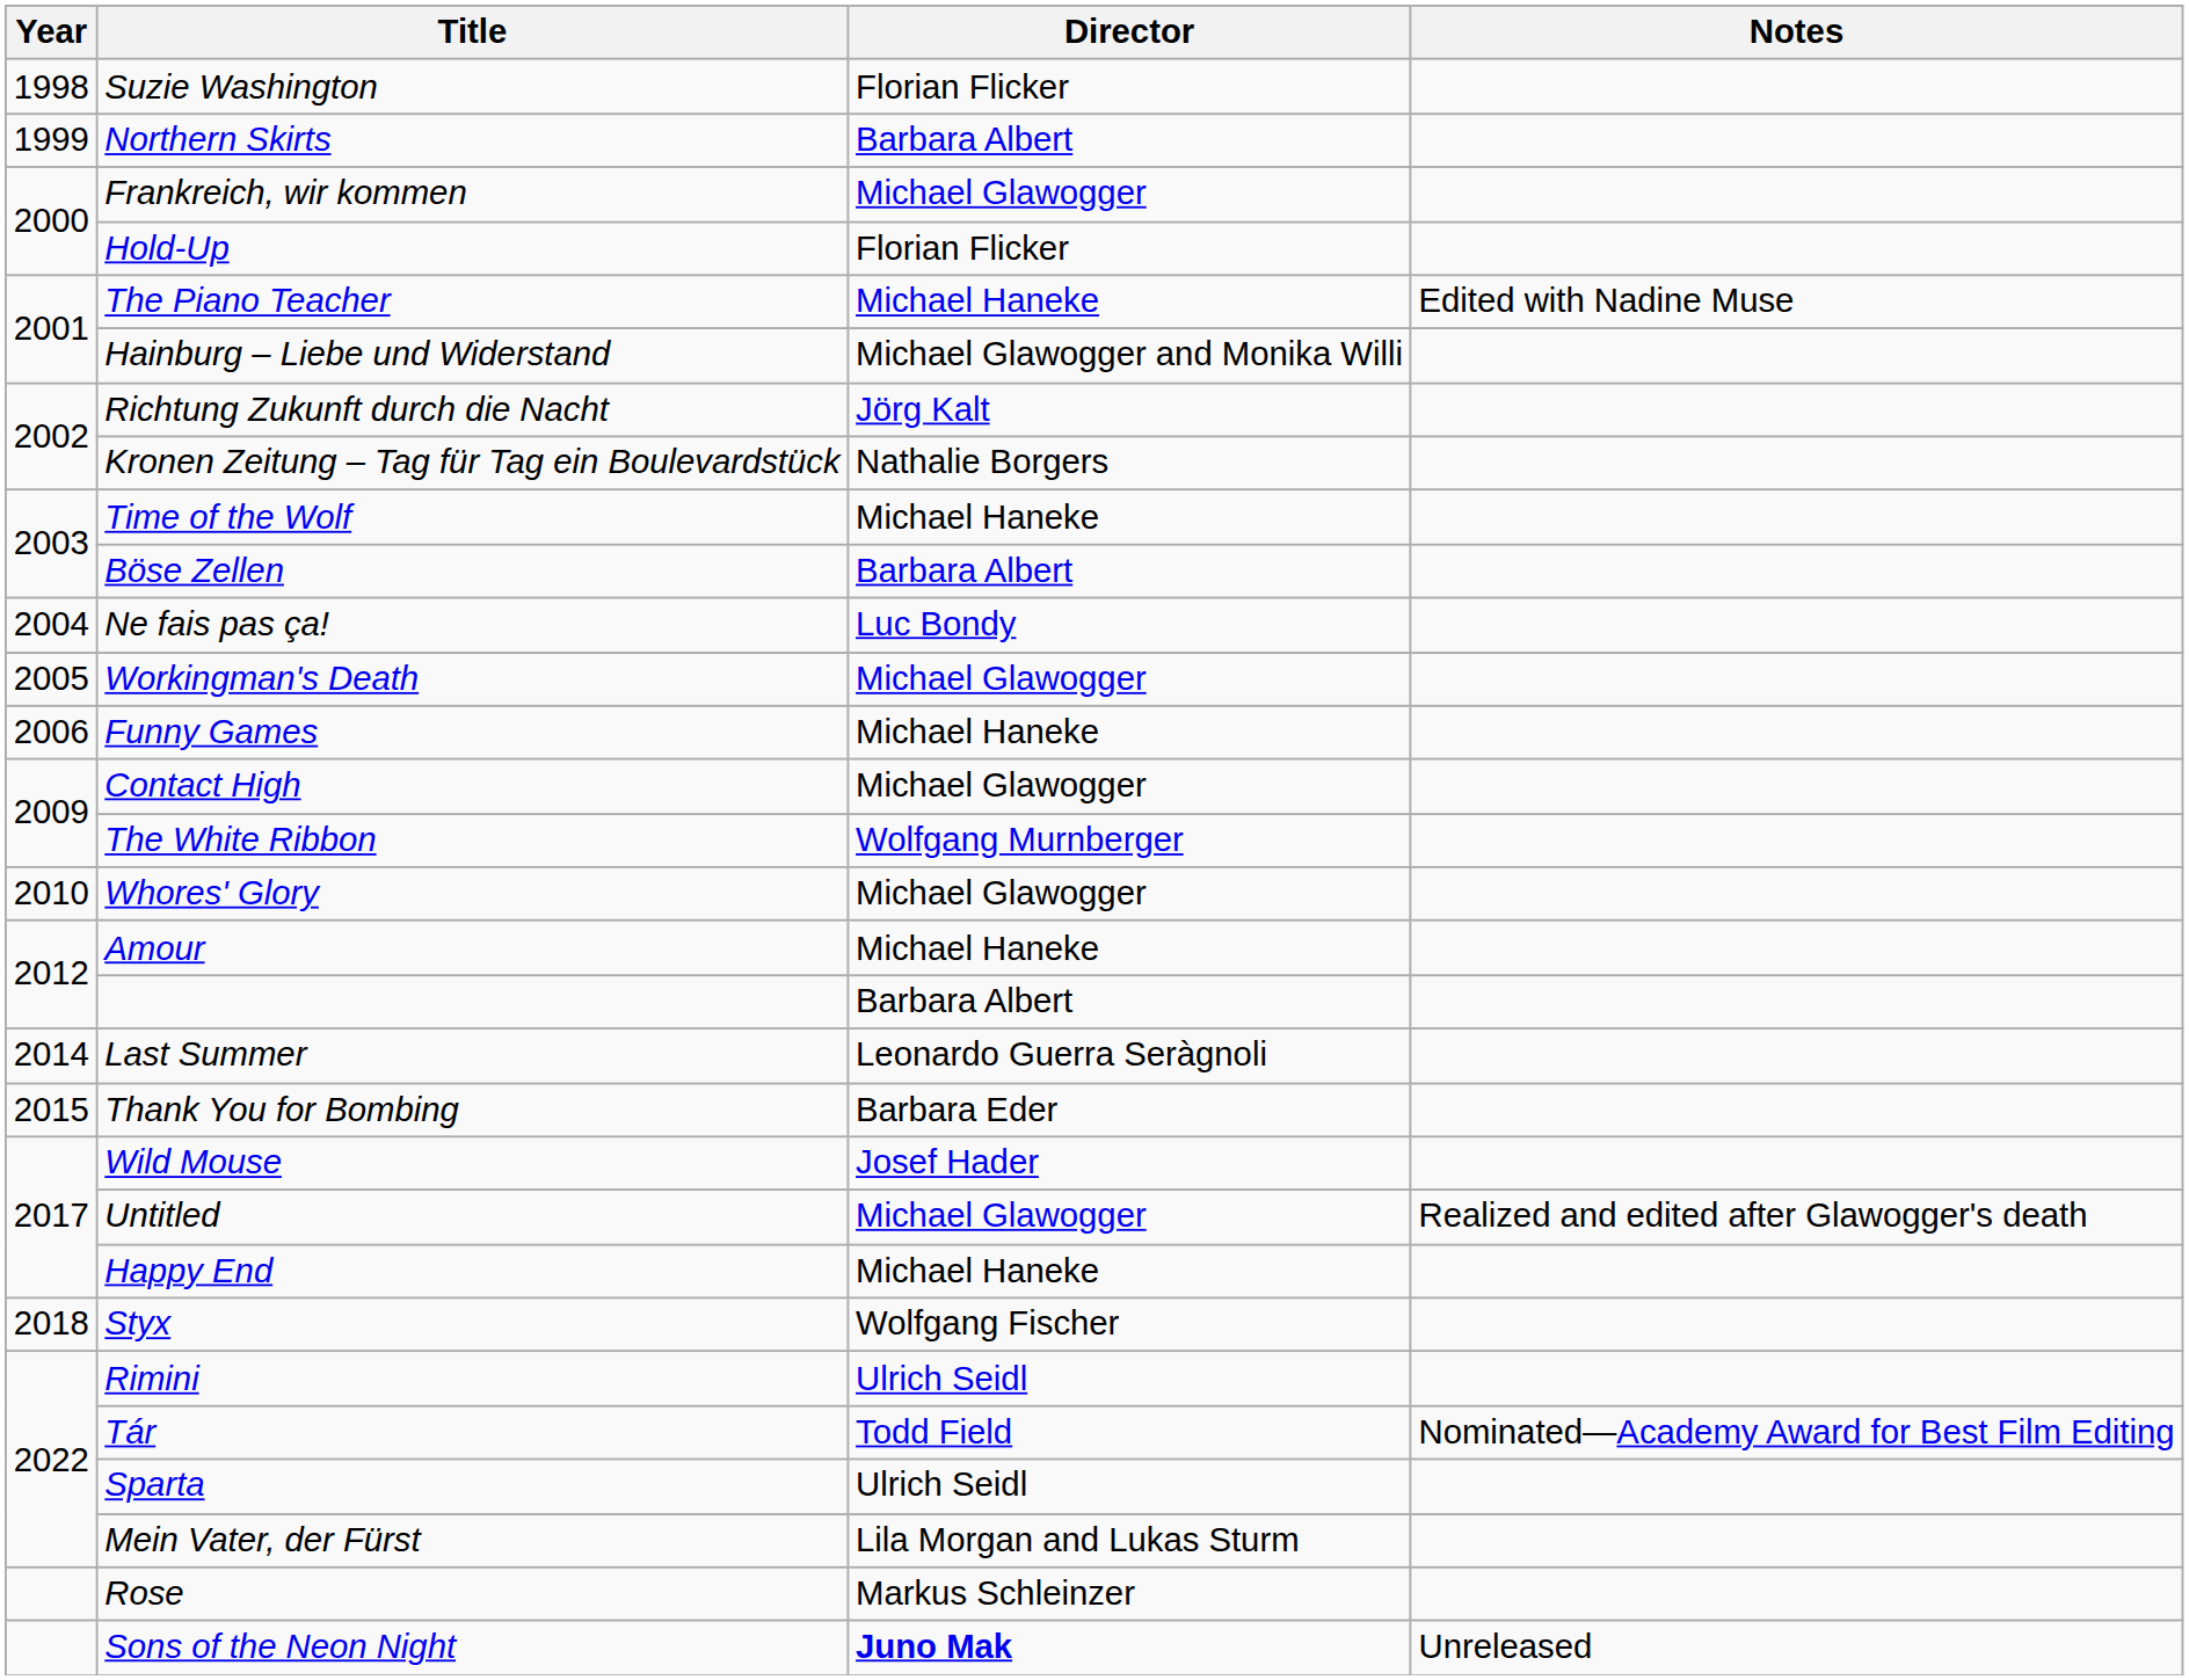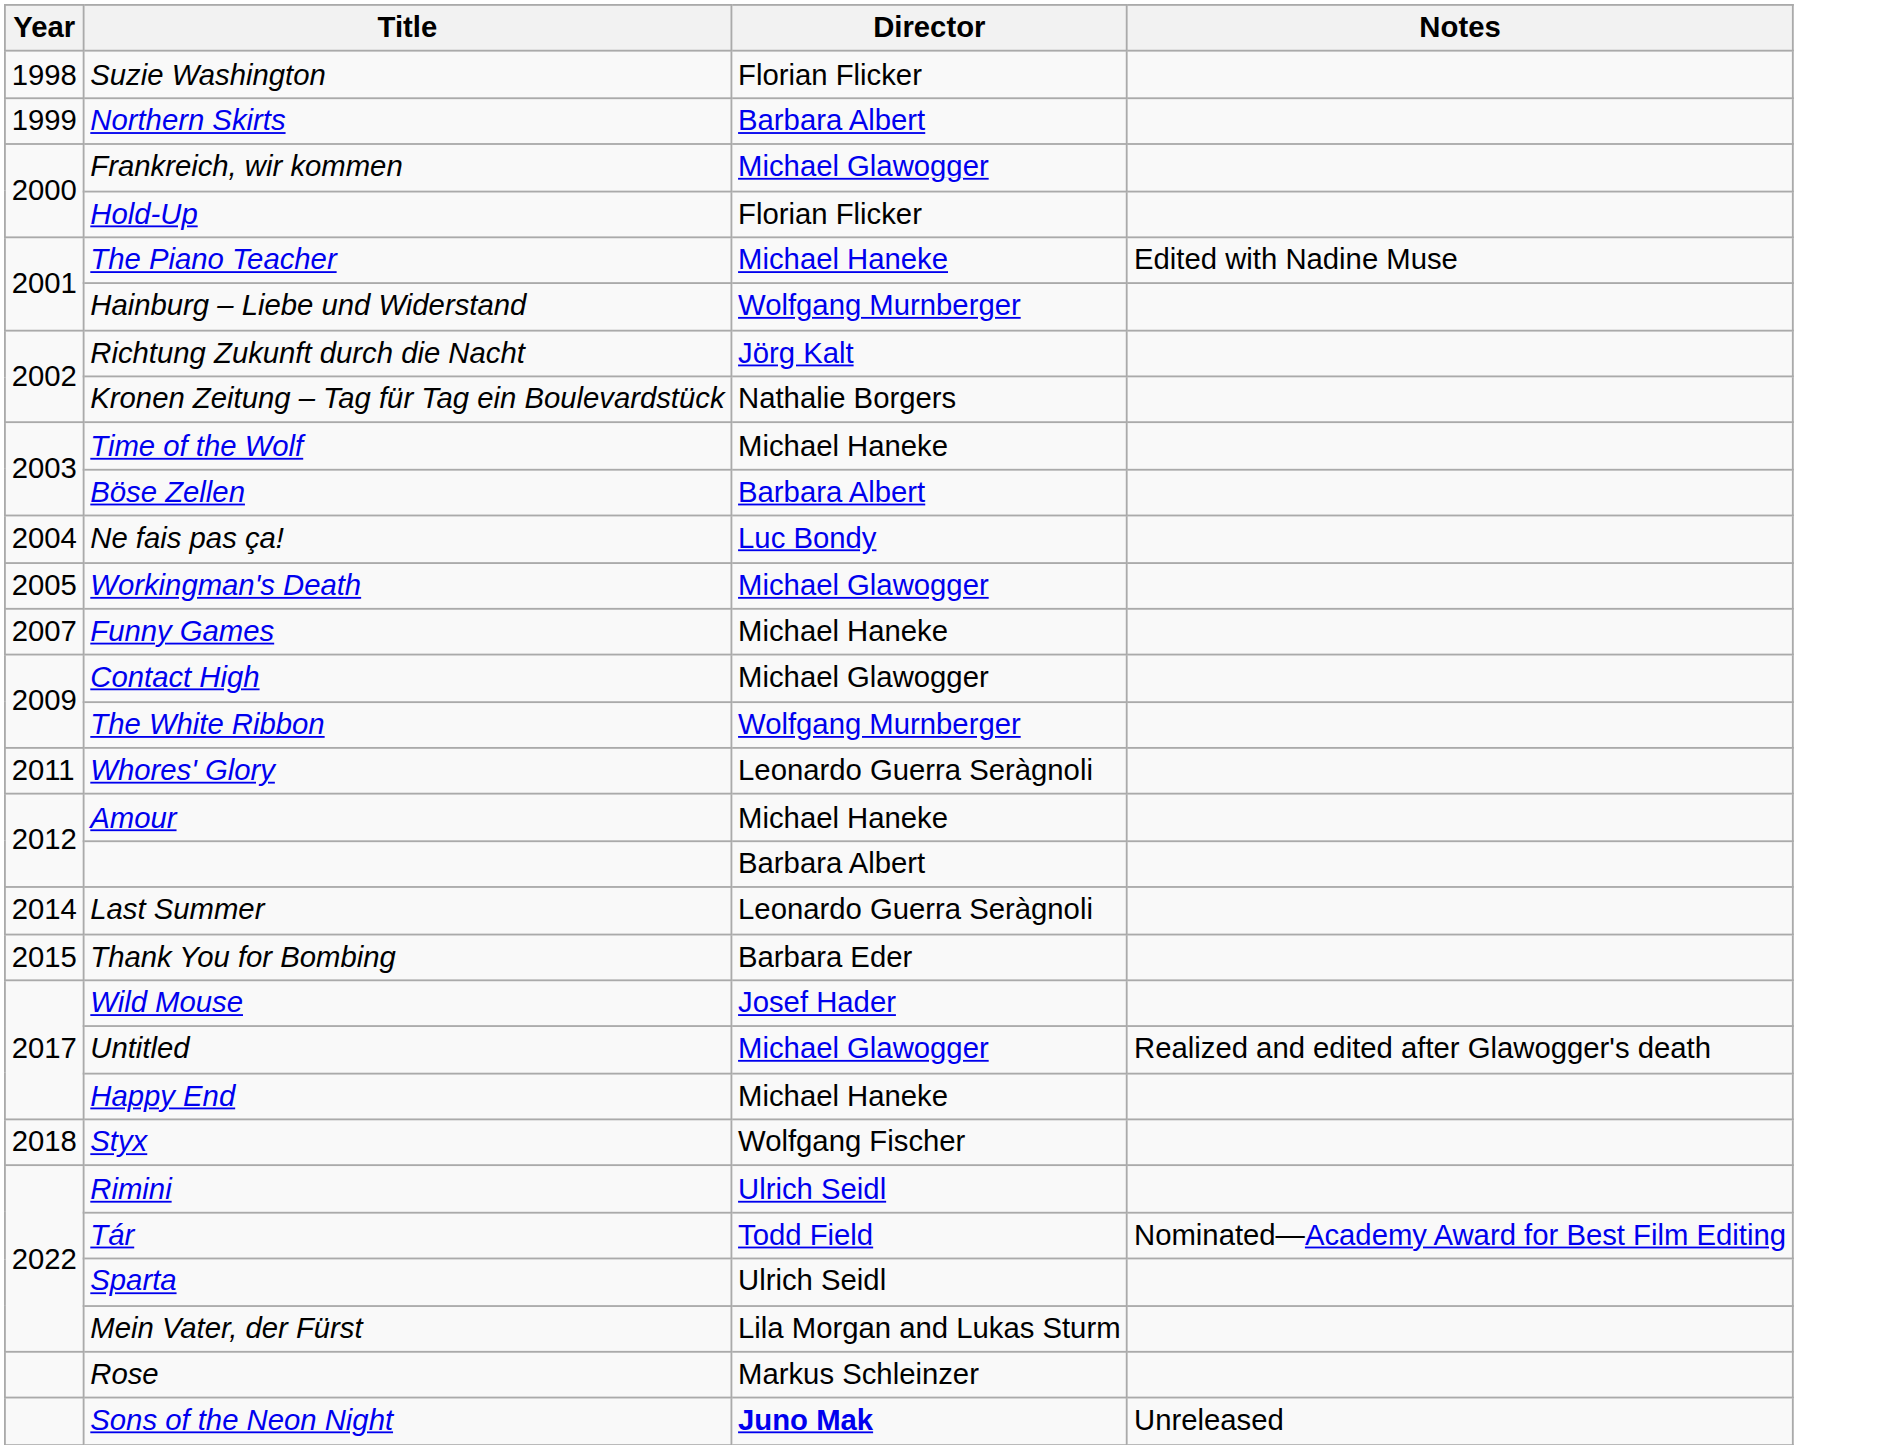Hainburg – Liebe und Widerstand | Director: Michael Glawogger and Monika Willi -> Wolfgang Murnberger
Funny Games | Year: 2006 -> 2007
Whores' Glory | Year: 2010 -> 2011
Whores' Glory | Director: Michael Glawogger -> Leonardo Guerra Seràgnoli
